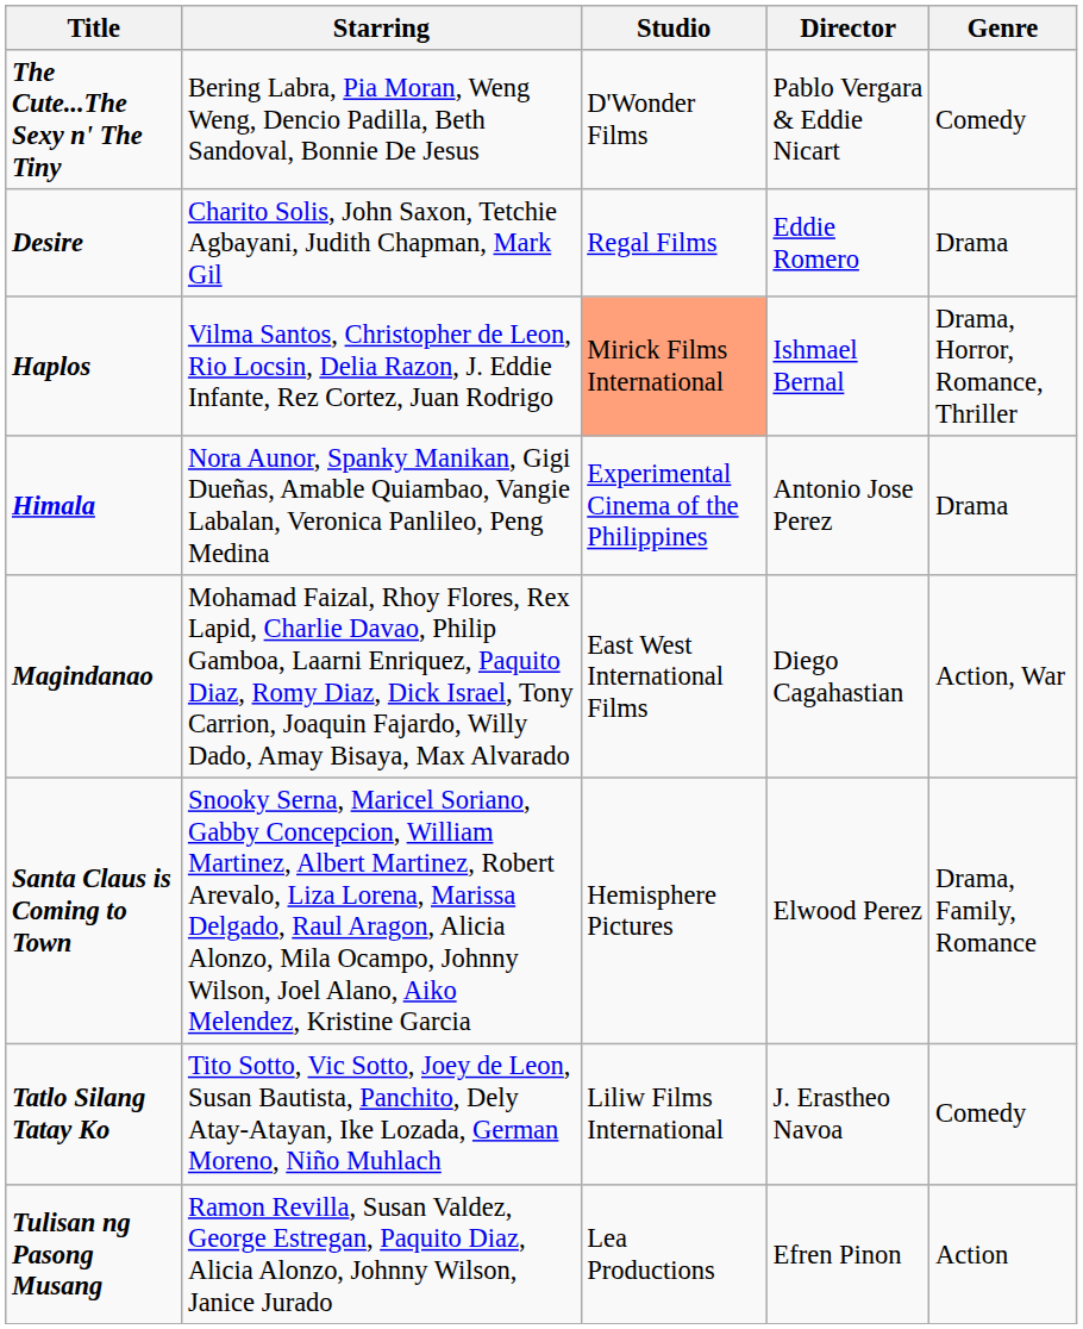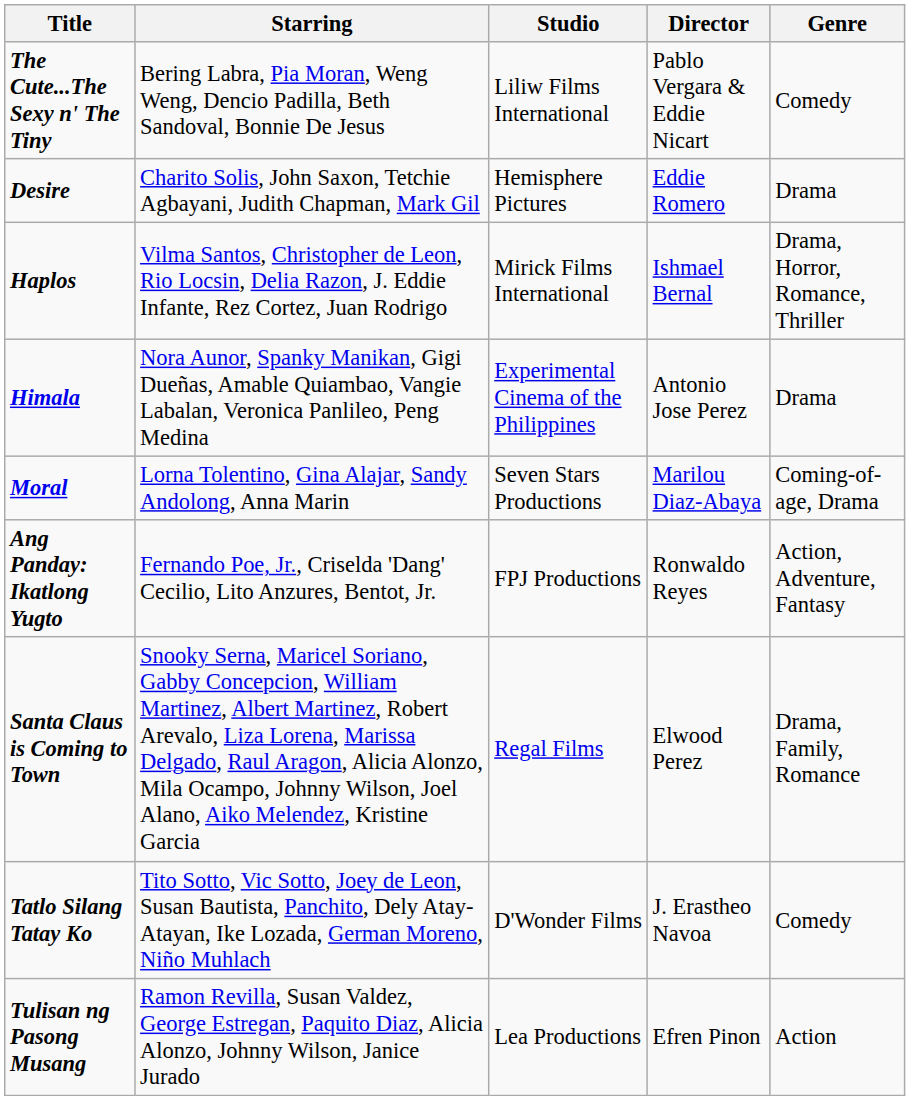The Cute...The Sexy n' The Tiny | Studio: D'Wonder Films -> Liliw Films International
Desire | Studio: Regal Films -> Hemisphere Pictures
Haplos | Studio: lightsalmon background -> no background
- row: Magindanao | Mohamad Faizal, Rhoy Flores, Rex Lapid, Charlie Davao, Philip Gamboa, Laarni Enriquez, Paquito Diaz, Romy Diaz, Dick Israel, Tony Carrion, Joaquin Fajardo, Willy Dado, Amay Bisaya, Max Alvarado | East West International Films | Diego Cagahastian | Action, War
+ row: Moral | Lorna Tolentino, Gina Alajar, Sandy Andolong, Anna Marin | Seven Stars Productions | Marilou Diaz-Abaya | Coming-of-age, Drama
+ row: Ang Panday: Ikatlong Yugto | Fernando Poe, Jr., Criselda 'Dang' Cecilio, Lito Anzures, Bentot, Jr. | FPJ Productions | Ronwaldo Reyes | Action, Adventure, Fantasy
Santa Claus is Coming to Town | Studio: Hemisphere Pictures -> Regal Films
Tatlo Silang Tatay Ko | Studio: Liliw Films International -> D'Wonder Films
